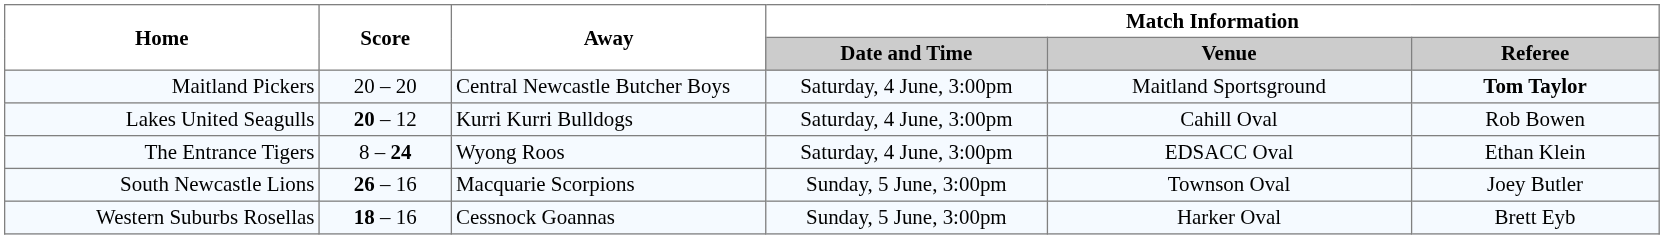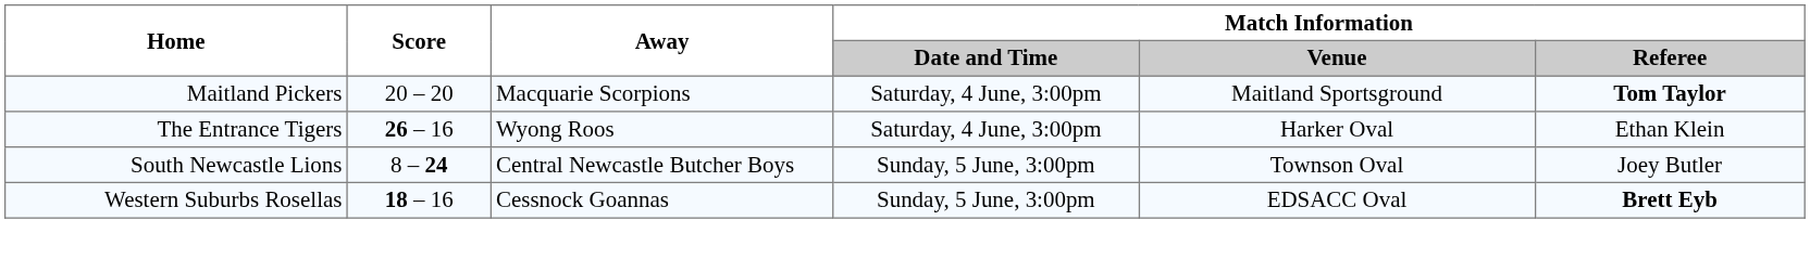Maitland Pickers | Away: Central Newcastle Butcher Boys -> Macquarie Scorpions
- row: Lakes United Seagulls | 20 – 12 | Kurri Kurri Bulldogs | Saturday, 4 June, 3:00pm | Cahill Oval | Rob Bowen
The Entrance Tigers | Score: 8 – 24 -> 26 – 16
The Entrance Tigers | Match Information / Venue: EDSACC Oval -> Harker Oval
South Newcastle Lions | Score: 26 – 16 -> 8 – 24
South Newcastle Lions | Away: Macquarie Scorpions -> Central Newcastle Butcher Boys
Western Suburbs Rosellas | Match Information / Venue: Harker Oval -> EDSACC Oval
Western Suburbs Rosellas | Match Information / Referee: normal -> bold
